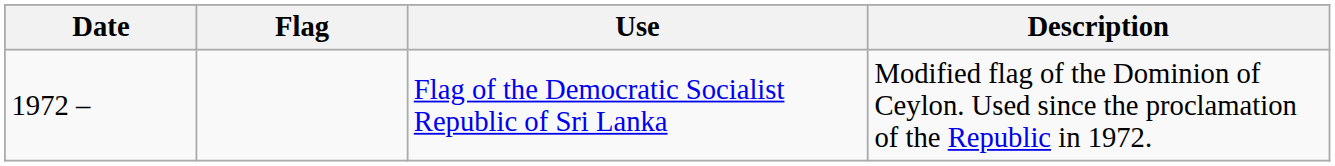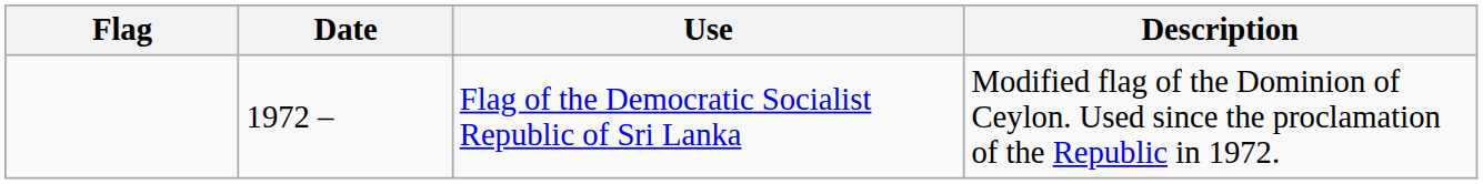columns swapped: Flag <-> Date
